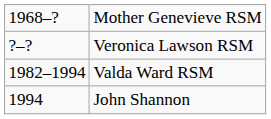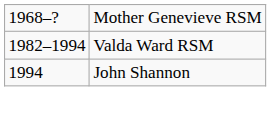- row: ?–? | Veronica Lawson RSM
